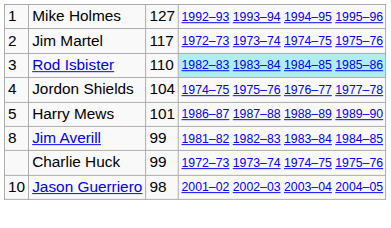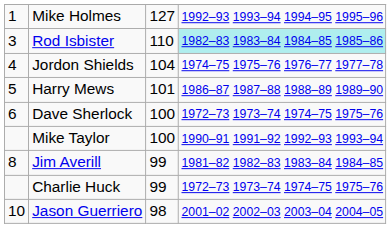- row: 2 | Jim Martel | 117 | 1972–73 1973–74 1974–75 1975–76
+ row: 6 | Dave Sherlock | 100 | 1972–73 1973–74 1974–75 1975–76
+ row: Mike Taylor | 100 | 1990–91 1991–92 1992–93 1993–94
